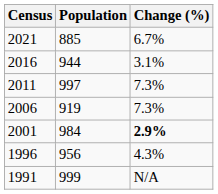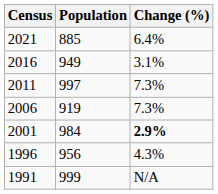2021 | Change (%): 6.7% -> 6.4%
2016 | Population: 944 -> 949
